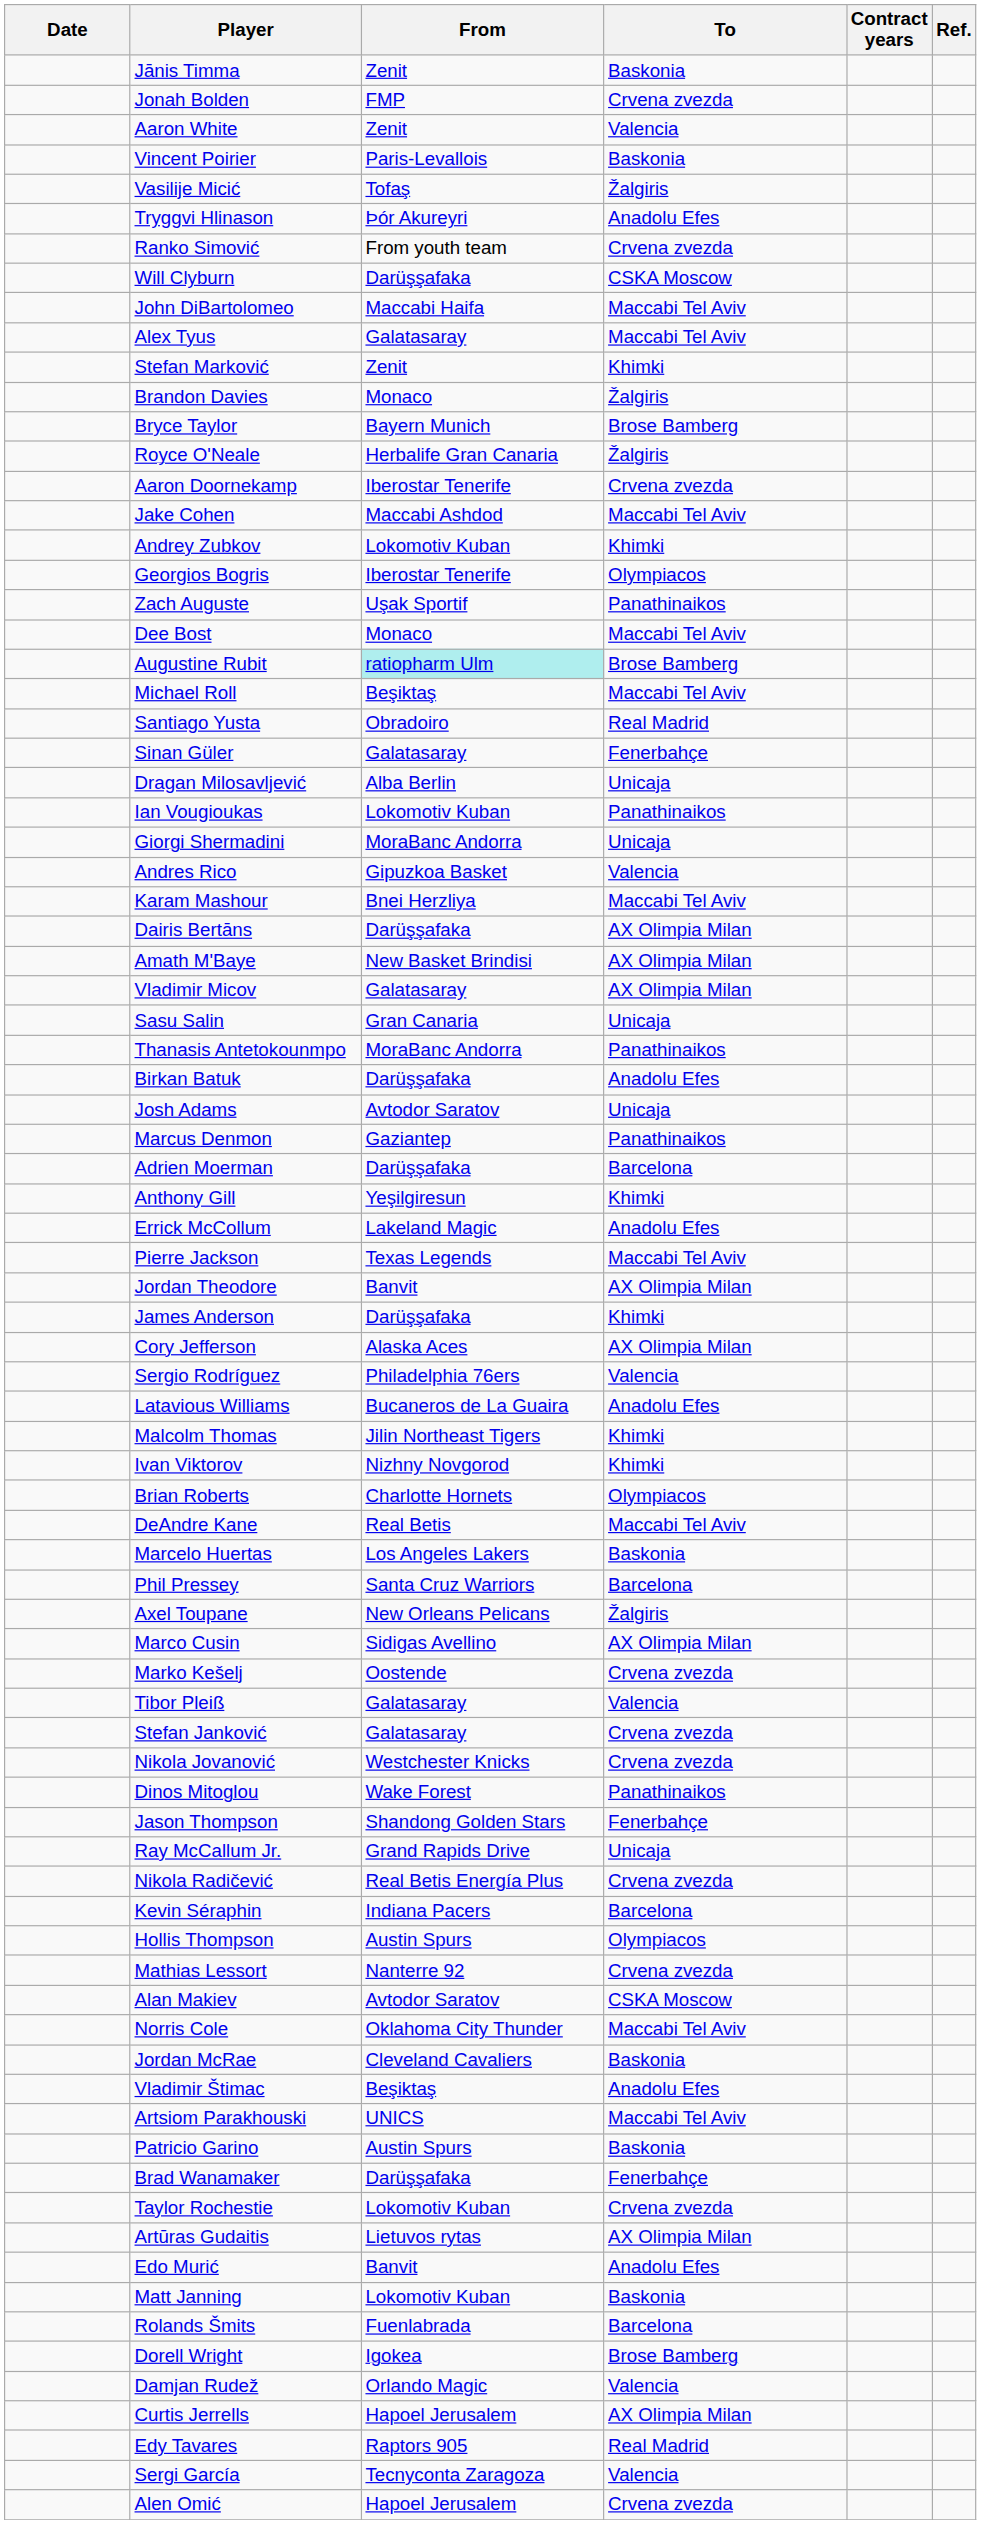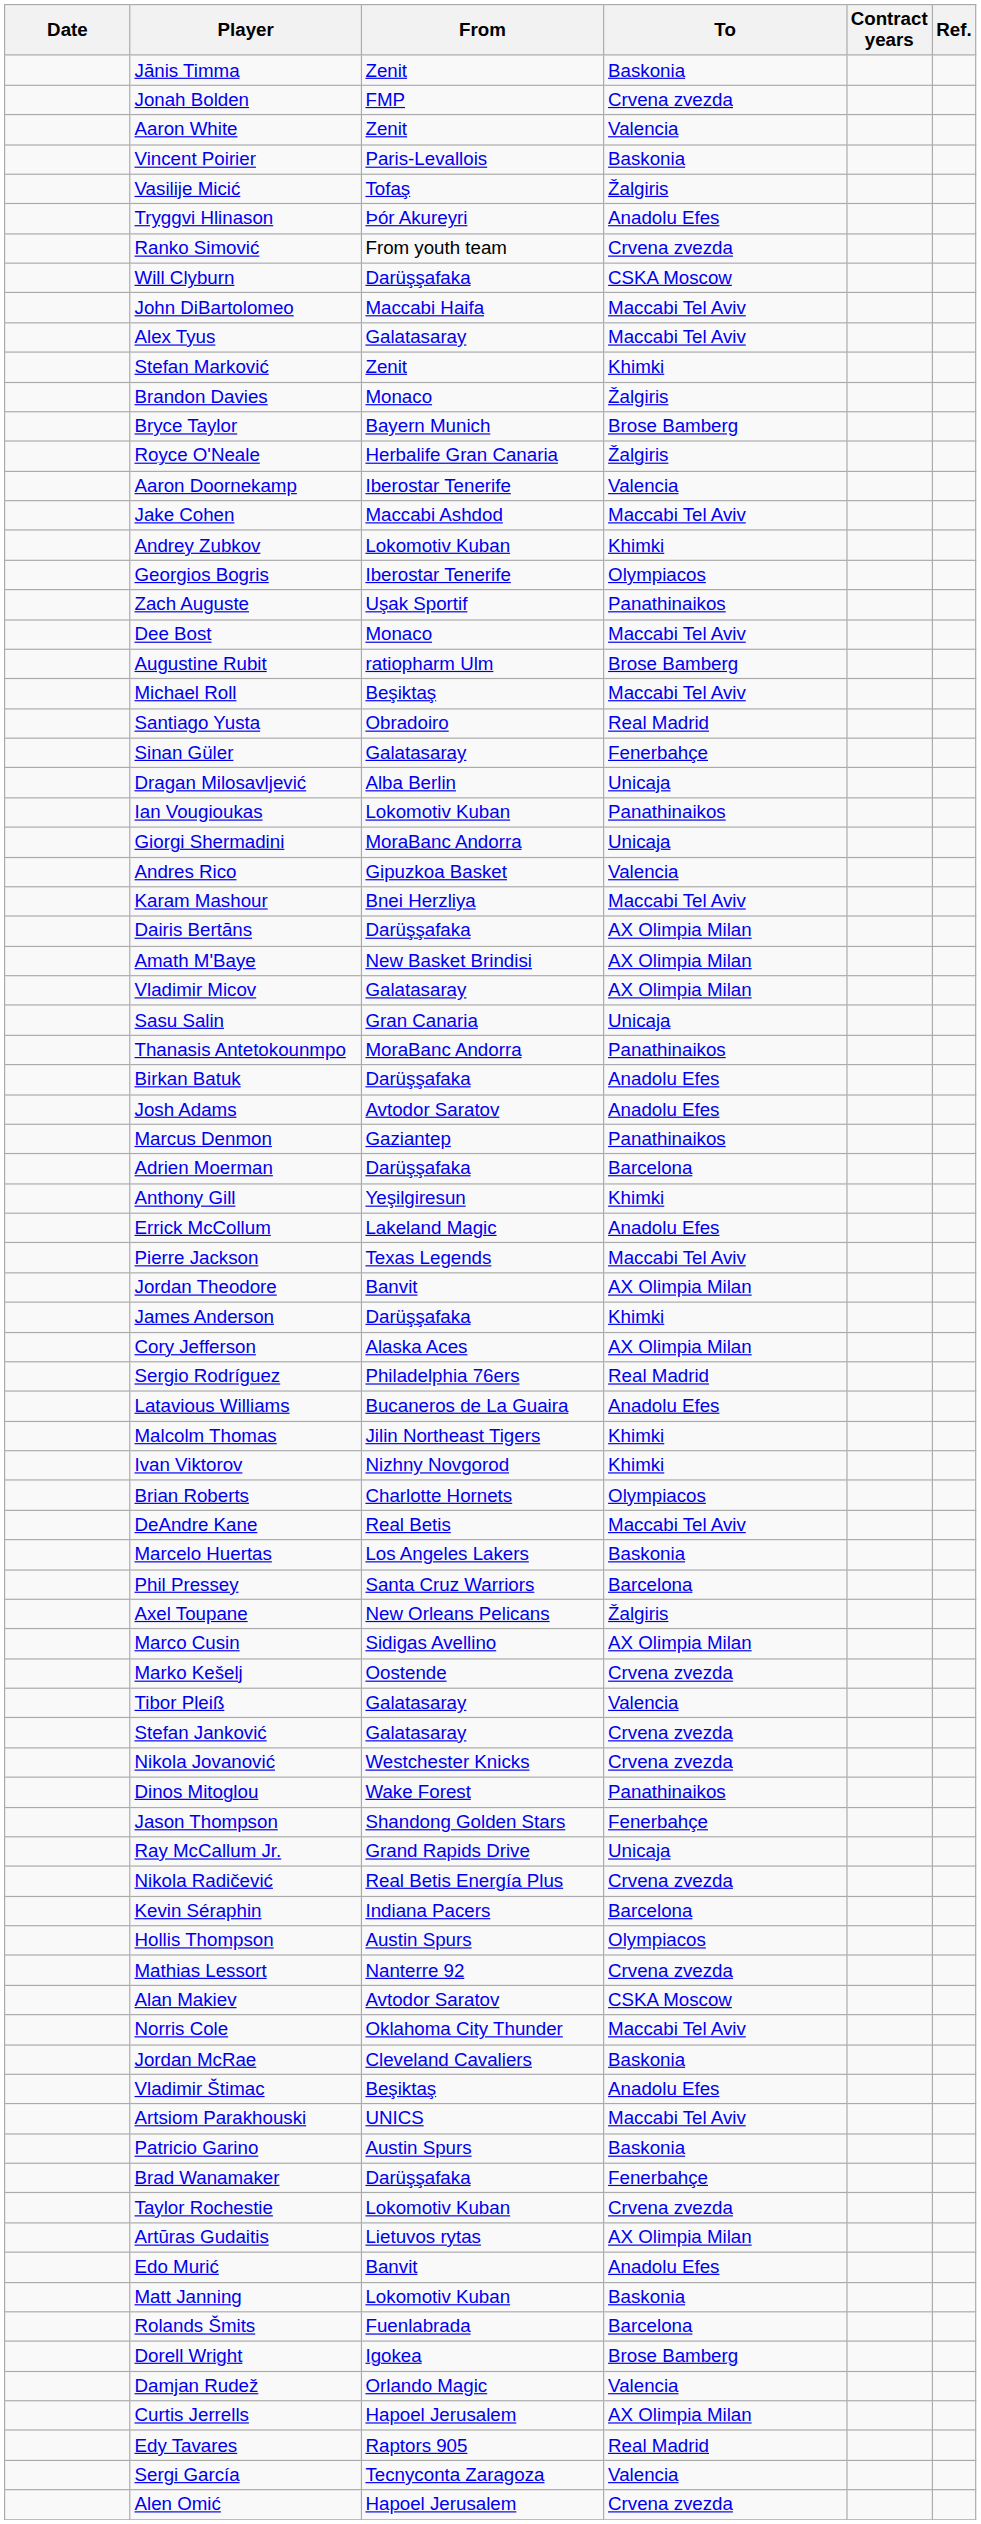Aaron Doornekamp | To: Crvena zvezda -> Valencia
Augustine Rubit | From: paleturquoise background -> no background
Josh Adams | To: Unicaja -> Anadolu Efes
Sergio Rodríguez | To: Valencia -> Real Madrid
